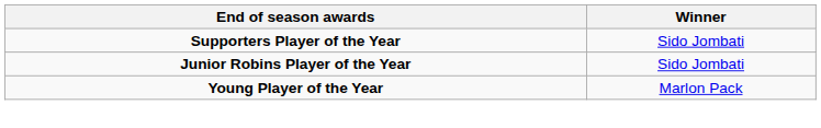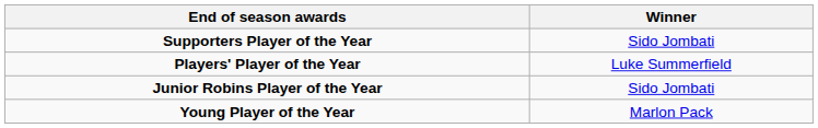+ row: Players' Player of the Year | Luke Summerfield
